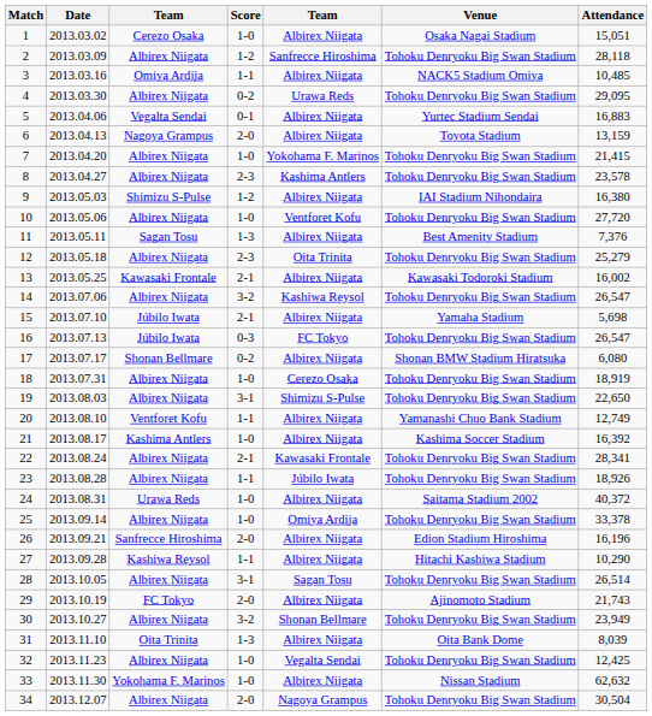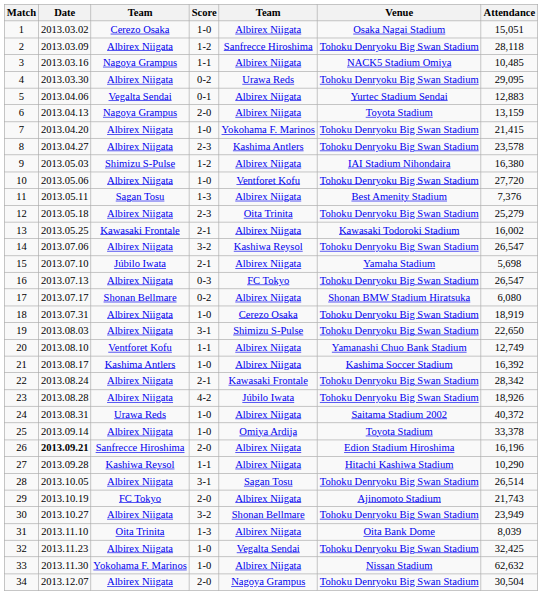3 | column 3: Omiya Ardija -> Nagoya Grampus
5 | Attendance: 16,883 -> 12,883
16 | column 3: Júbilo Iwata -> Albirex Niigata
22 | Attendance: 28,341 -> 28,342
23 | Score: 1-1 -> 4-2
25 | Venue: Tohoku Denryoku Big Swan Stadium -> Toyota Stadium
26 | Date: normal -> bold
32 | Attendance: 12,425 -> 32,425
